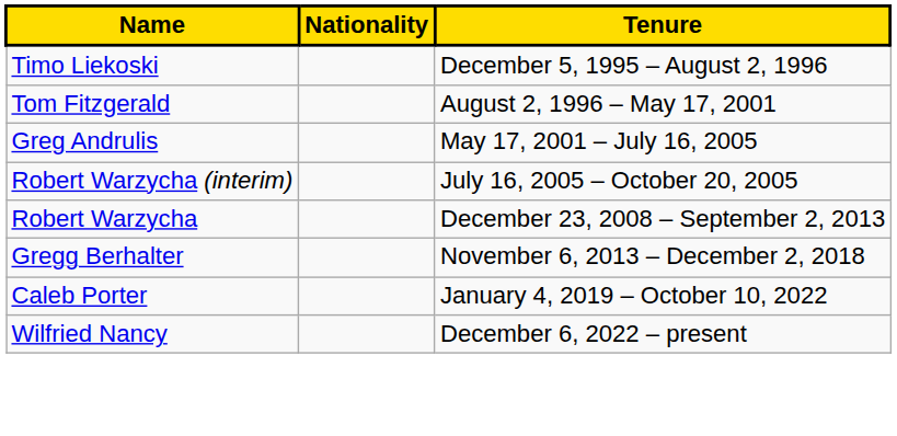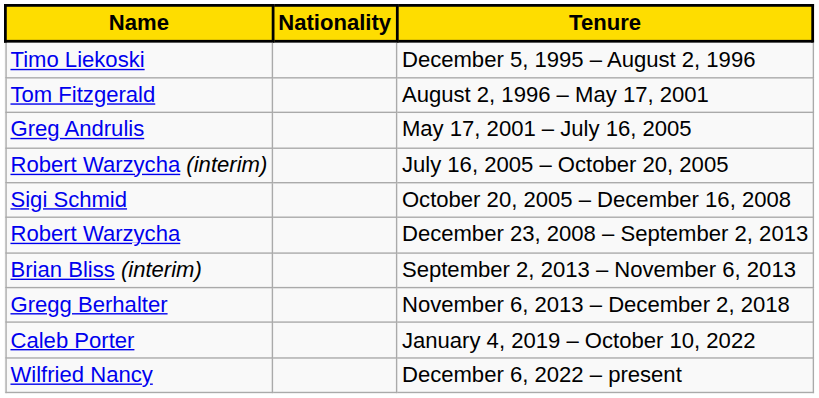+ row: Sigi Schmid | October 20, 2005 – December 16, 2008
+ row: Brian Bliss (interim) | September 2, 2013 – November 6, 2013
